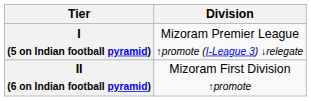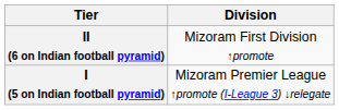rows swapped: I (5 on Indian football pyramid) <-> II (6 on Indian football pyramid)
